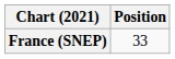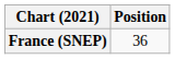France (SNEP) | Position: 33 -> 36
